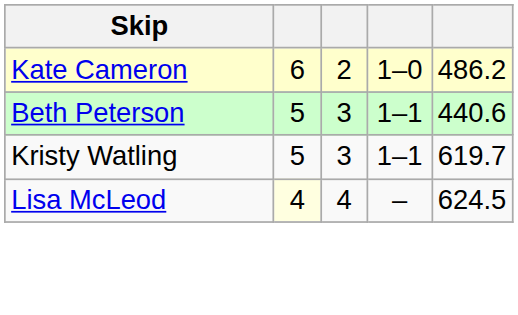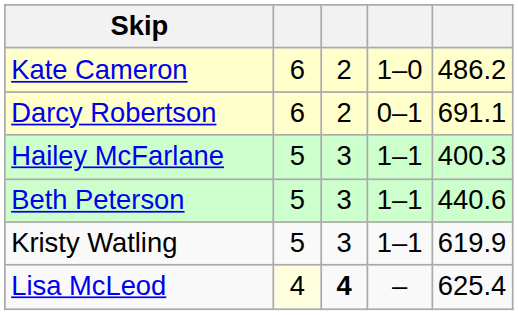+ row: Darcy Robertson | 6 | 2 | 0–1 | 691.1
+ row: Hailey McFarlane | 5 | 3 | 1–1 | 400.3
Kristy Watling | column 5: 619.7 -> 619.9
Lisa McLeod | column 3: normal -> bold
Lisa McLeod | column 5: 624.5 -> 625.4
